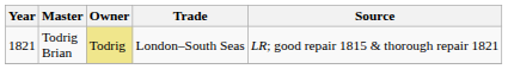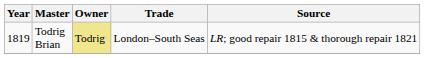Todrig Brian | Year: 1821 -> 1819
